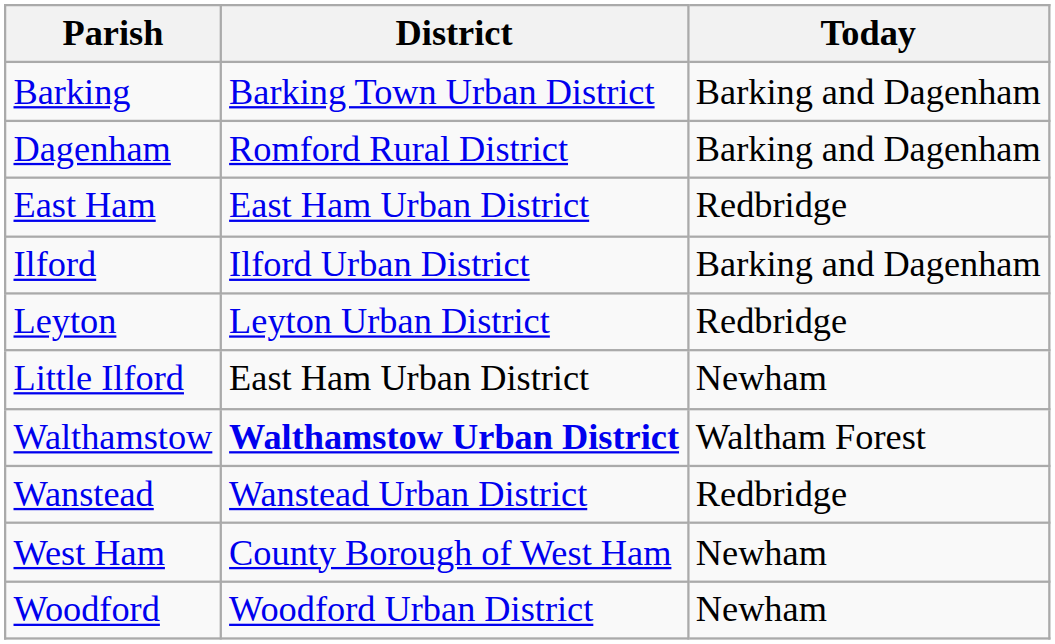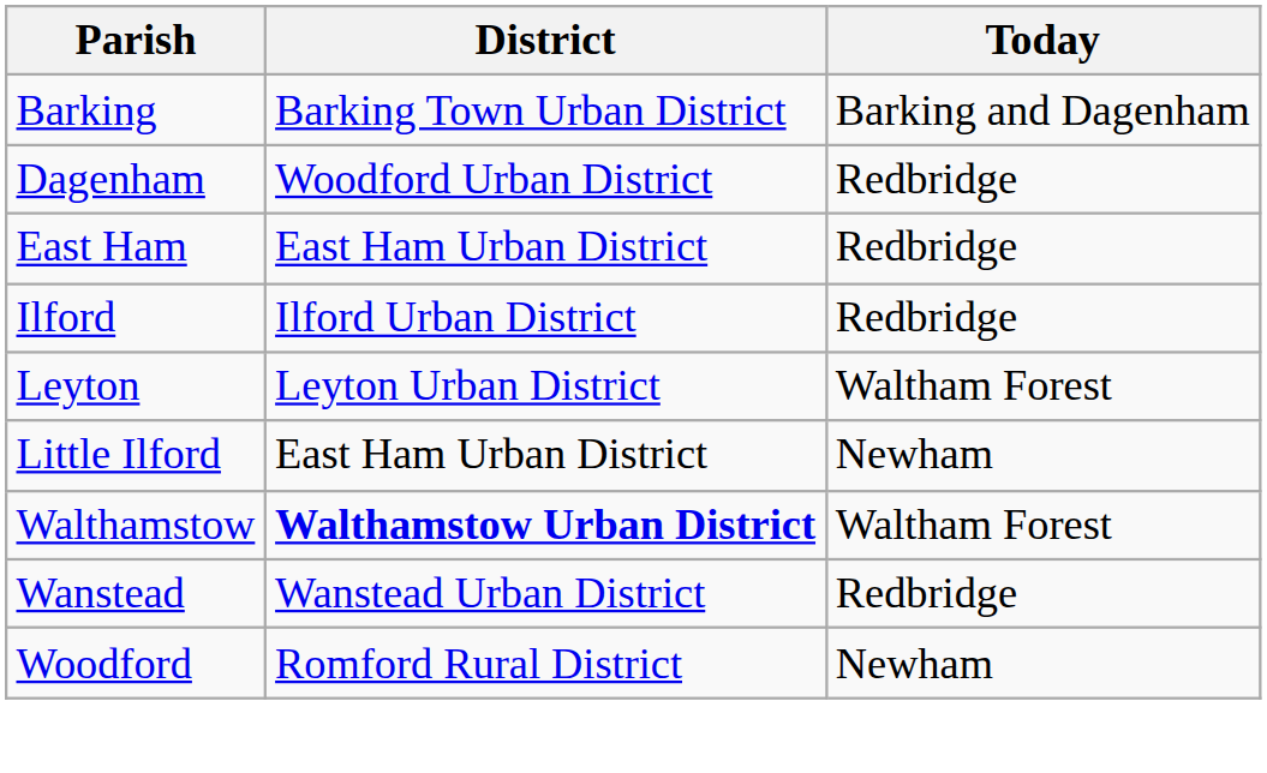Dagenham | District: Romford Rural District -> Woodford Urban District
Dagenham | Today: Barking and Dagenham -> Redbridge
Ilford | Today: Barking and Dagenham -> Redbridge
Leyton | Today: Redbridge -> Waltham Forest
- row: West Ham | County Borough of West Ham | Newham
Woodford | District: Woodford Urban District -> Romford Rural District
